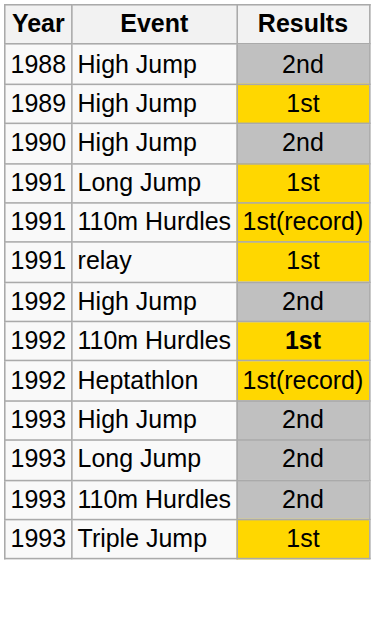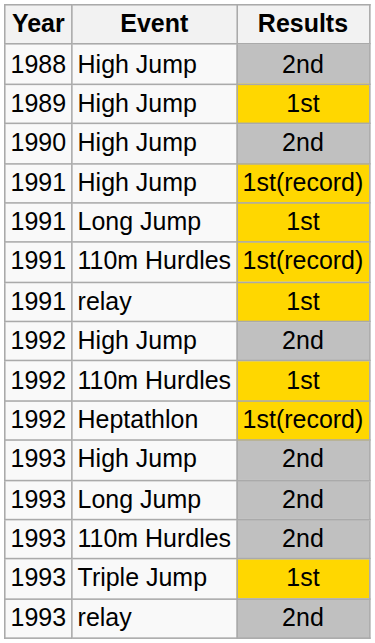+ row: 1991 | High Jump | 1st(record)
1992 / 110m Hurdles | Results: bold -> normal
+ row: 1993 | relay | 2nd
